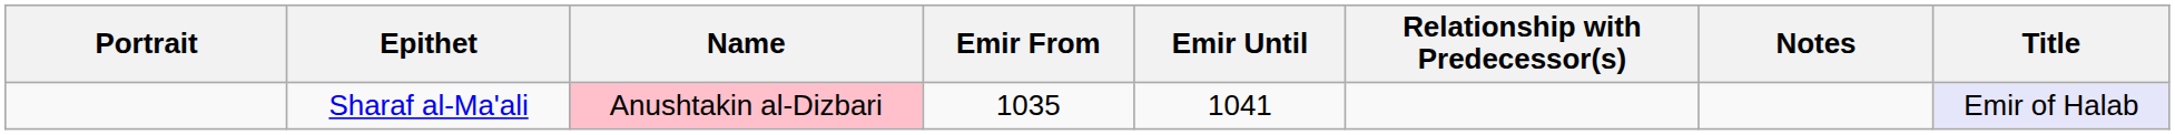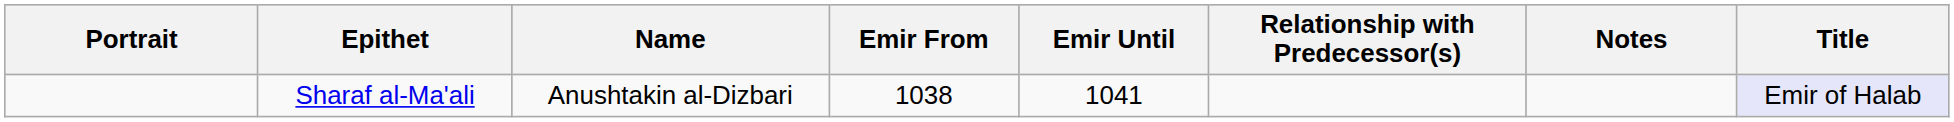Sharaf al-Ma'ali | Name: pink background -> no background
Sharaf al-Ma'ali | Emir From: 1035 -> 1038
